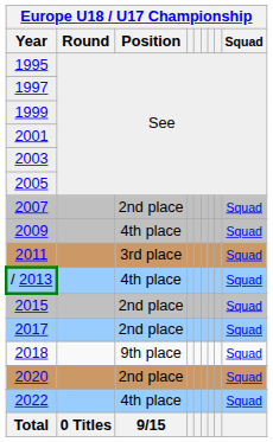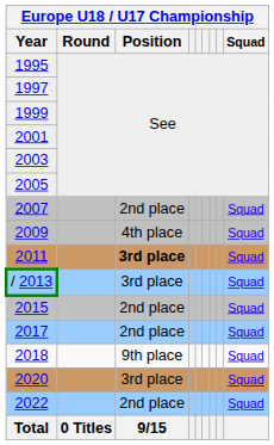2011 | Europe U18 / U17 Championship / Position: normal -> bold
/ 2013 | Europe U18 / U17 Championship / Position: 4th place -> 3rd place
2020 | Europe U18 / U17 Championship / Position: 2nd place -> 3rd place
2022 | Europe U18 / U17 Championship / Position: 4th place -> 2nd place
